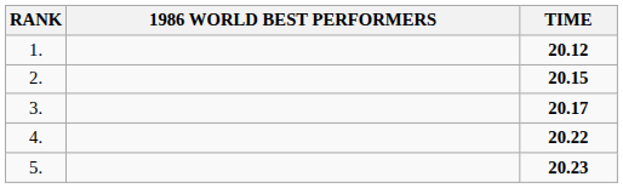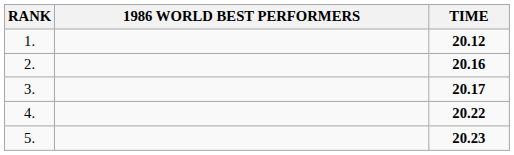2. | TIME: 20.15 -> 20.16
